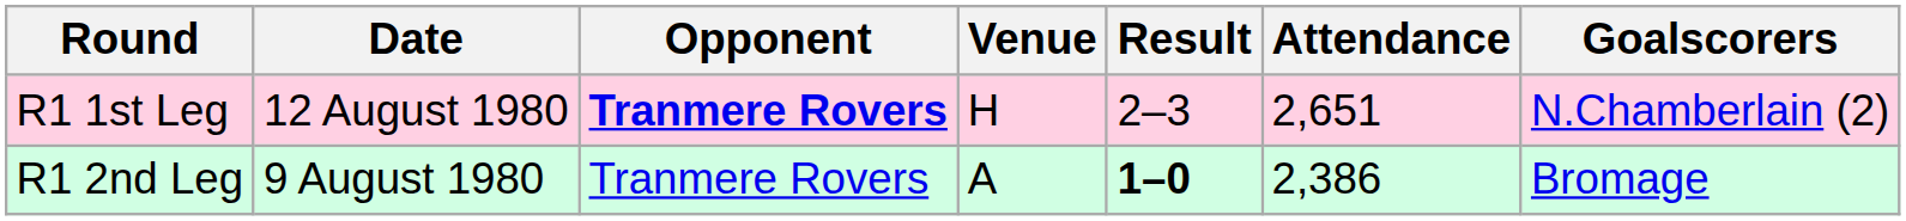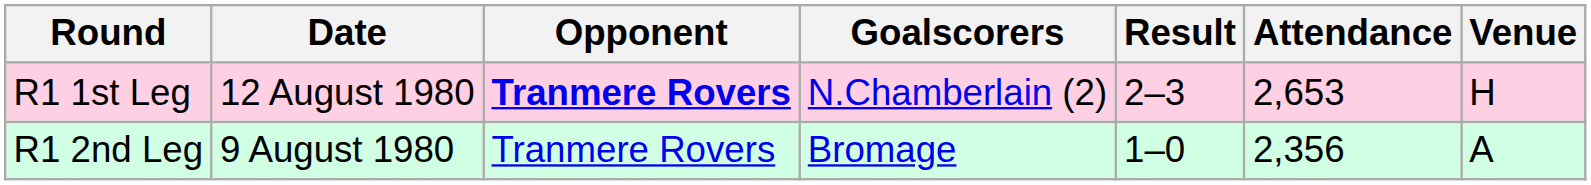columns swapped: Venue <-> Goalscorers
R1 1st Leg | Attendance: 2,651 -> 2,653
R1 2nd Leg | Result: bold -> normal
R1 2nd Leg | Attendance: 2,386 -> 2,356
